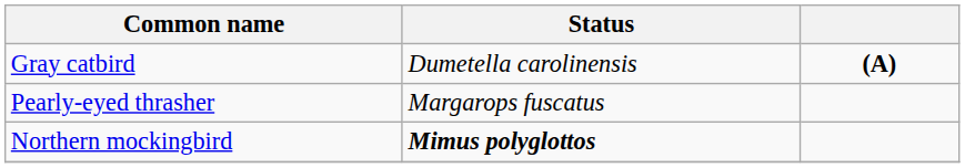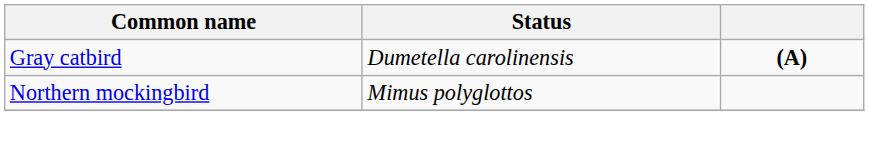- row: Pearly-eyed thrasher | Margarops fuscatus
Northern mockingbird | Status: bold -> normal
